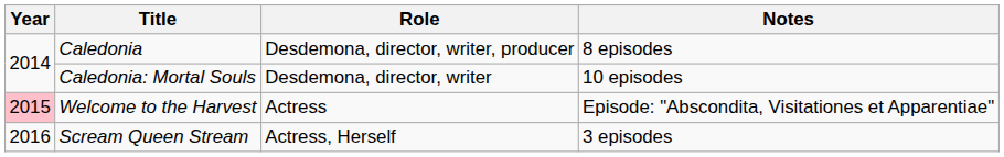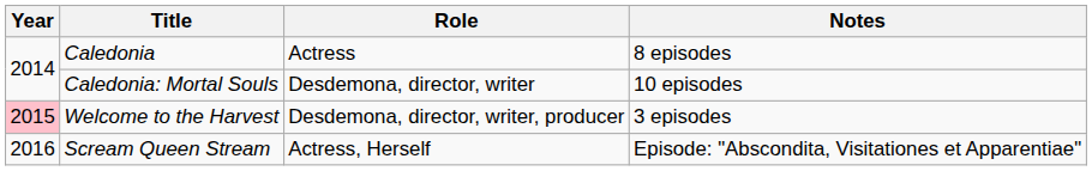Caledonia | Role: Desdemona, director, writer, producer -> Actress
Welcome to the Harvest | Role: Actress -> Desdemona, director, writer, producer
Welcome to the Harvest | Notes: Episode: "Abscondita, Visitationes et Apparentiae" -> 3 episodes
Scream Queen Stream | Notes: 3 episodes -> Episode: "Abscondita, Visitationes et Apparentiae"
